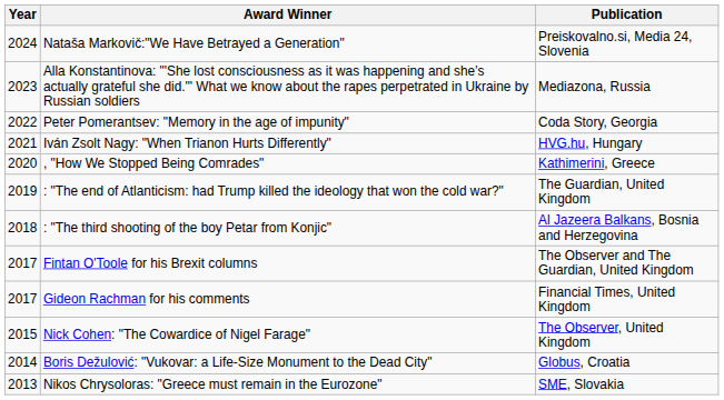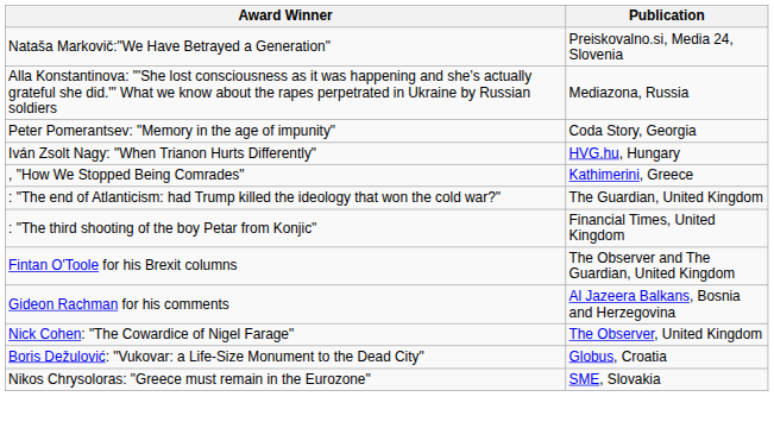- column: Year | 2024 | 2023 | 2022 | 2021 | 2020 | 2019 | 2018 | 2017 | 2017 | 2015 | 2014 | 2013
: "The third shooting of the boy Petar from Konjic" | Publication: Al Jazeera Balkans, Bosnia and Herzegovina -> Financial Times, United Kingdom
Gideon Rachman for his comments | Publication: Financial Times, United Kingdom -> Al Jazeera Balkans, Bosnia and Herzegovina
